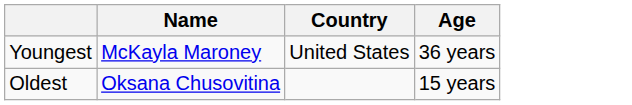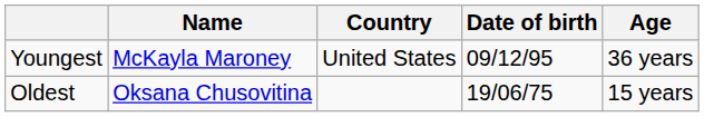+ column: Date of birth | 09/12/95 | 19/06/75
